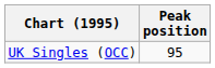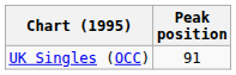UK Singles (OCC) | Peak position: 95 -> 91
